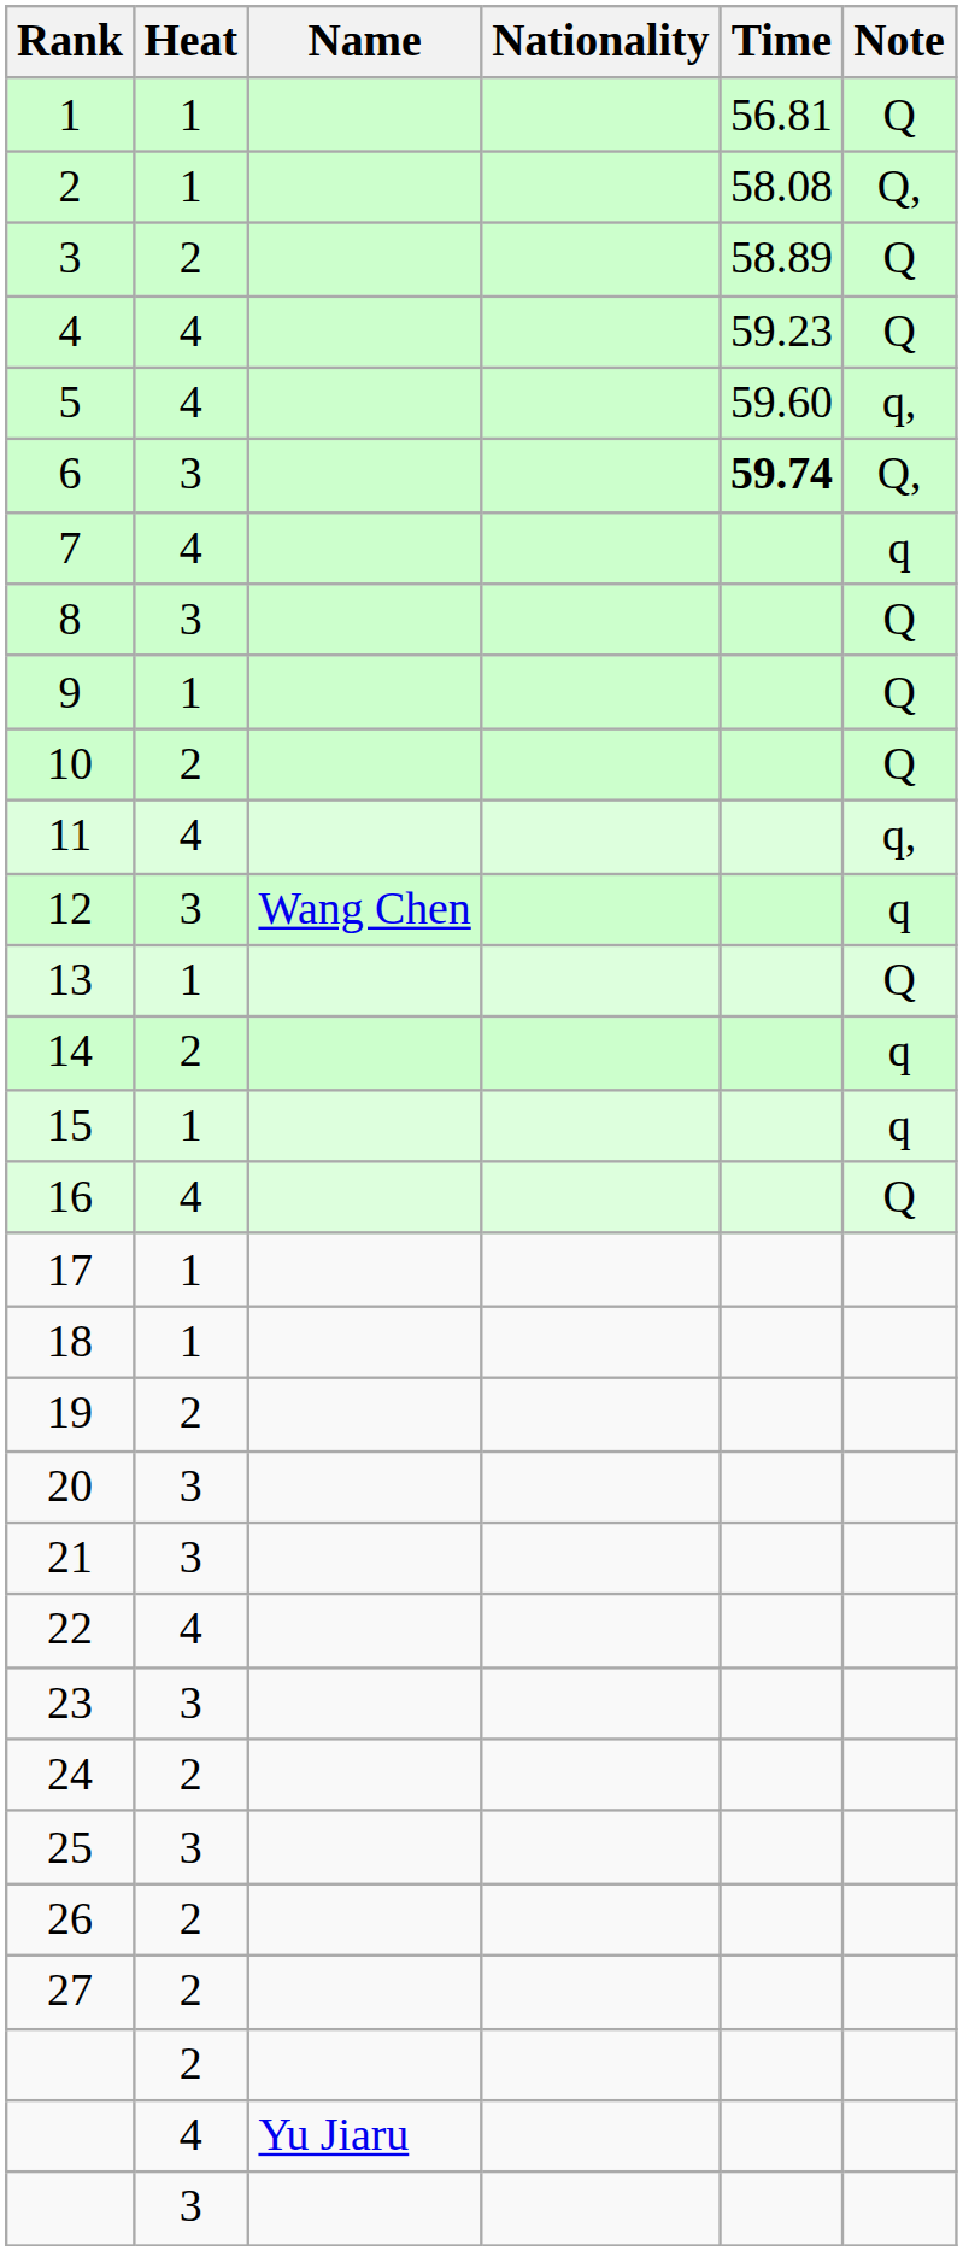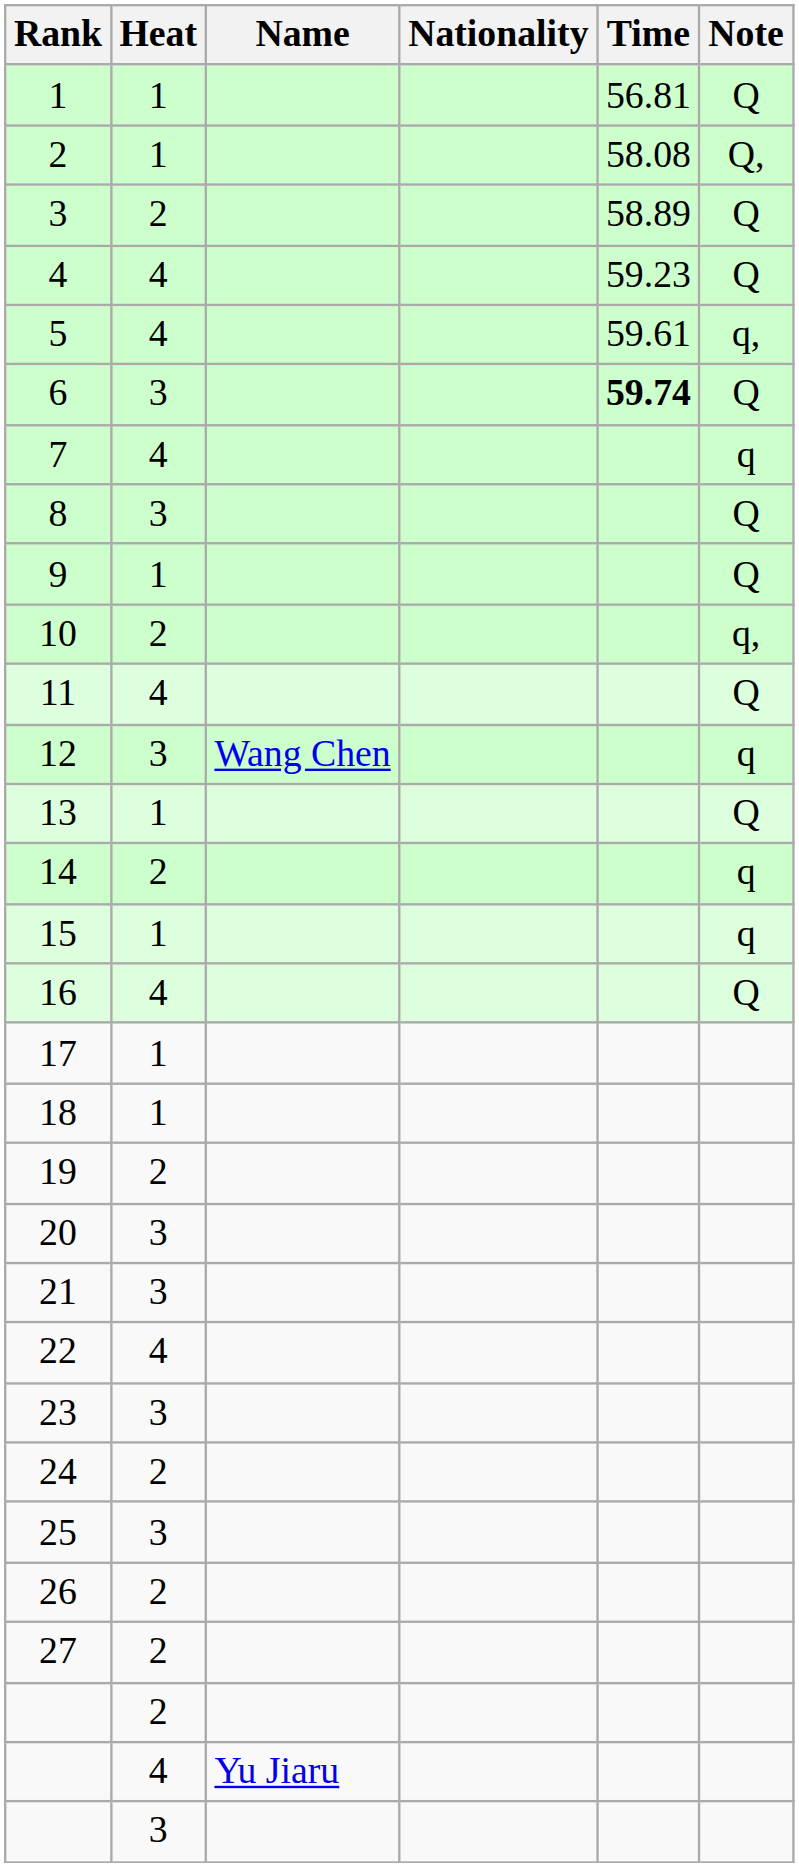5 | Time: 59.60 -> 59.61
6 | Note: Q, -> Q
10 | Note: Q -> q,
11 | Note: q, -> Q
